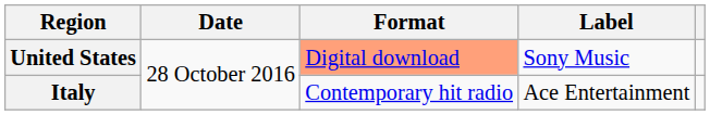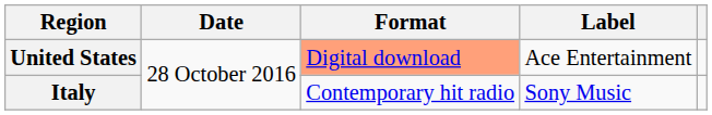United States | Label: Sony Music -> Ace Entertainment
Italy | Label: Ace Entertainment -> Sony Music
